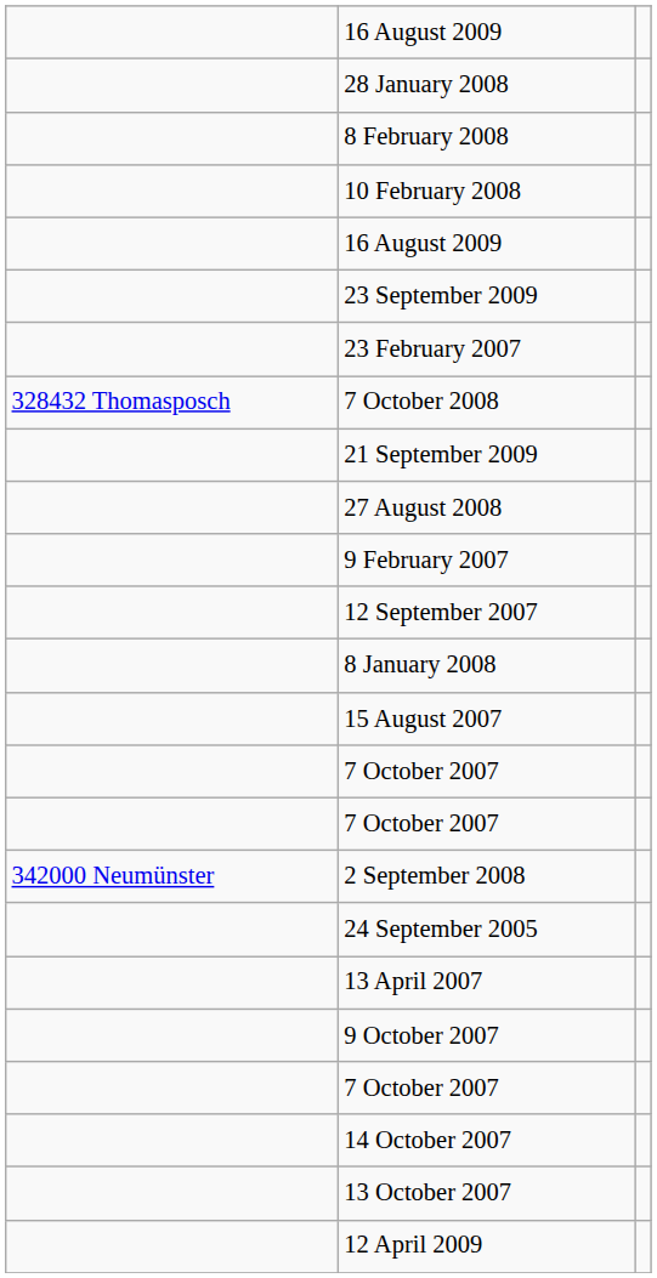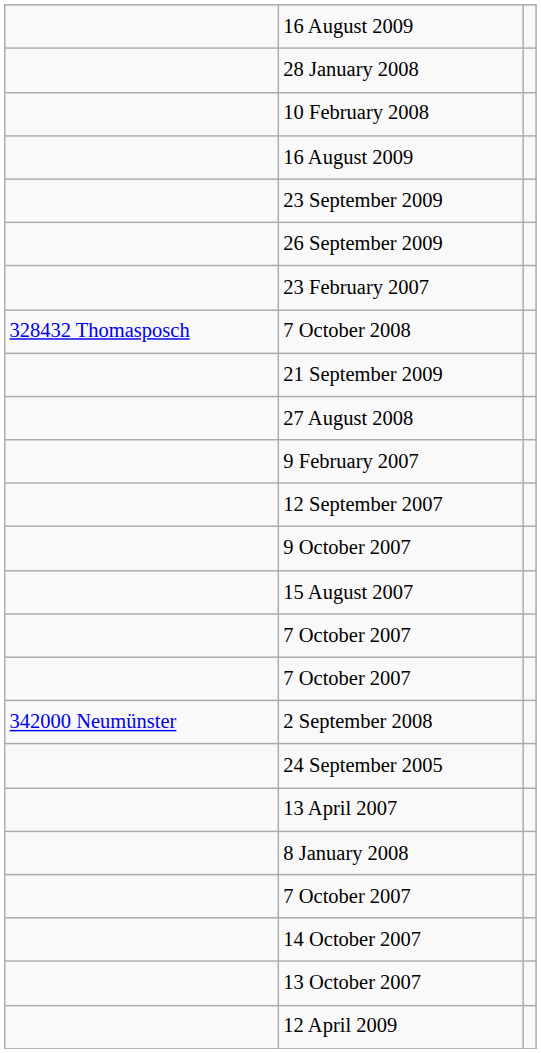- row: 8 February 2008
+ row: 26 September 2009
rows swapped: 9 October 2007 <-> 8 January 2008
